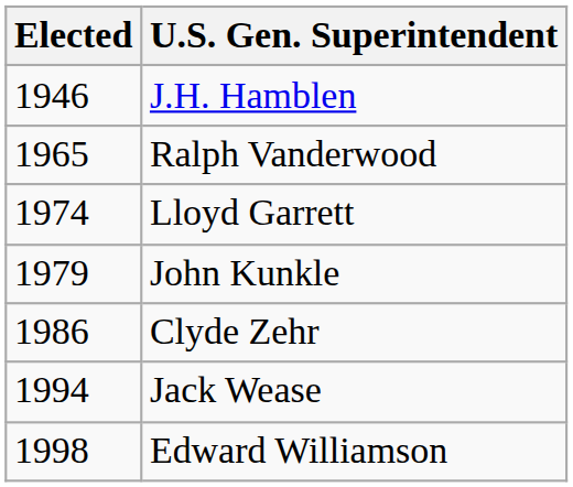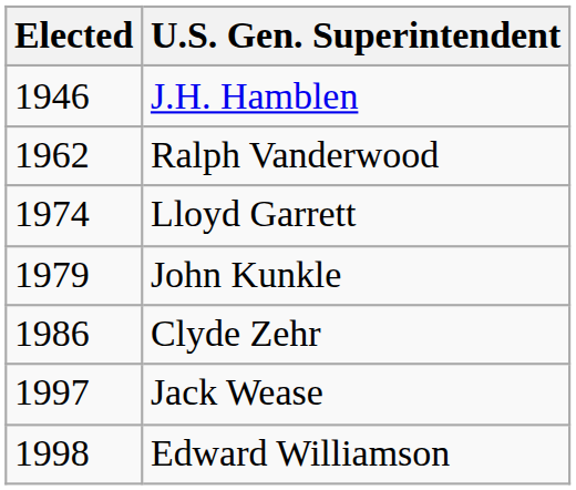Ralph Vanderwood | Elected: 1965 -> 1962
Jack Wease | Elected: 1994 -> 1997
